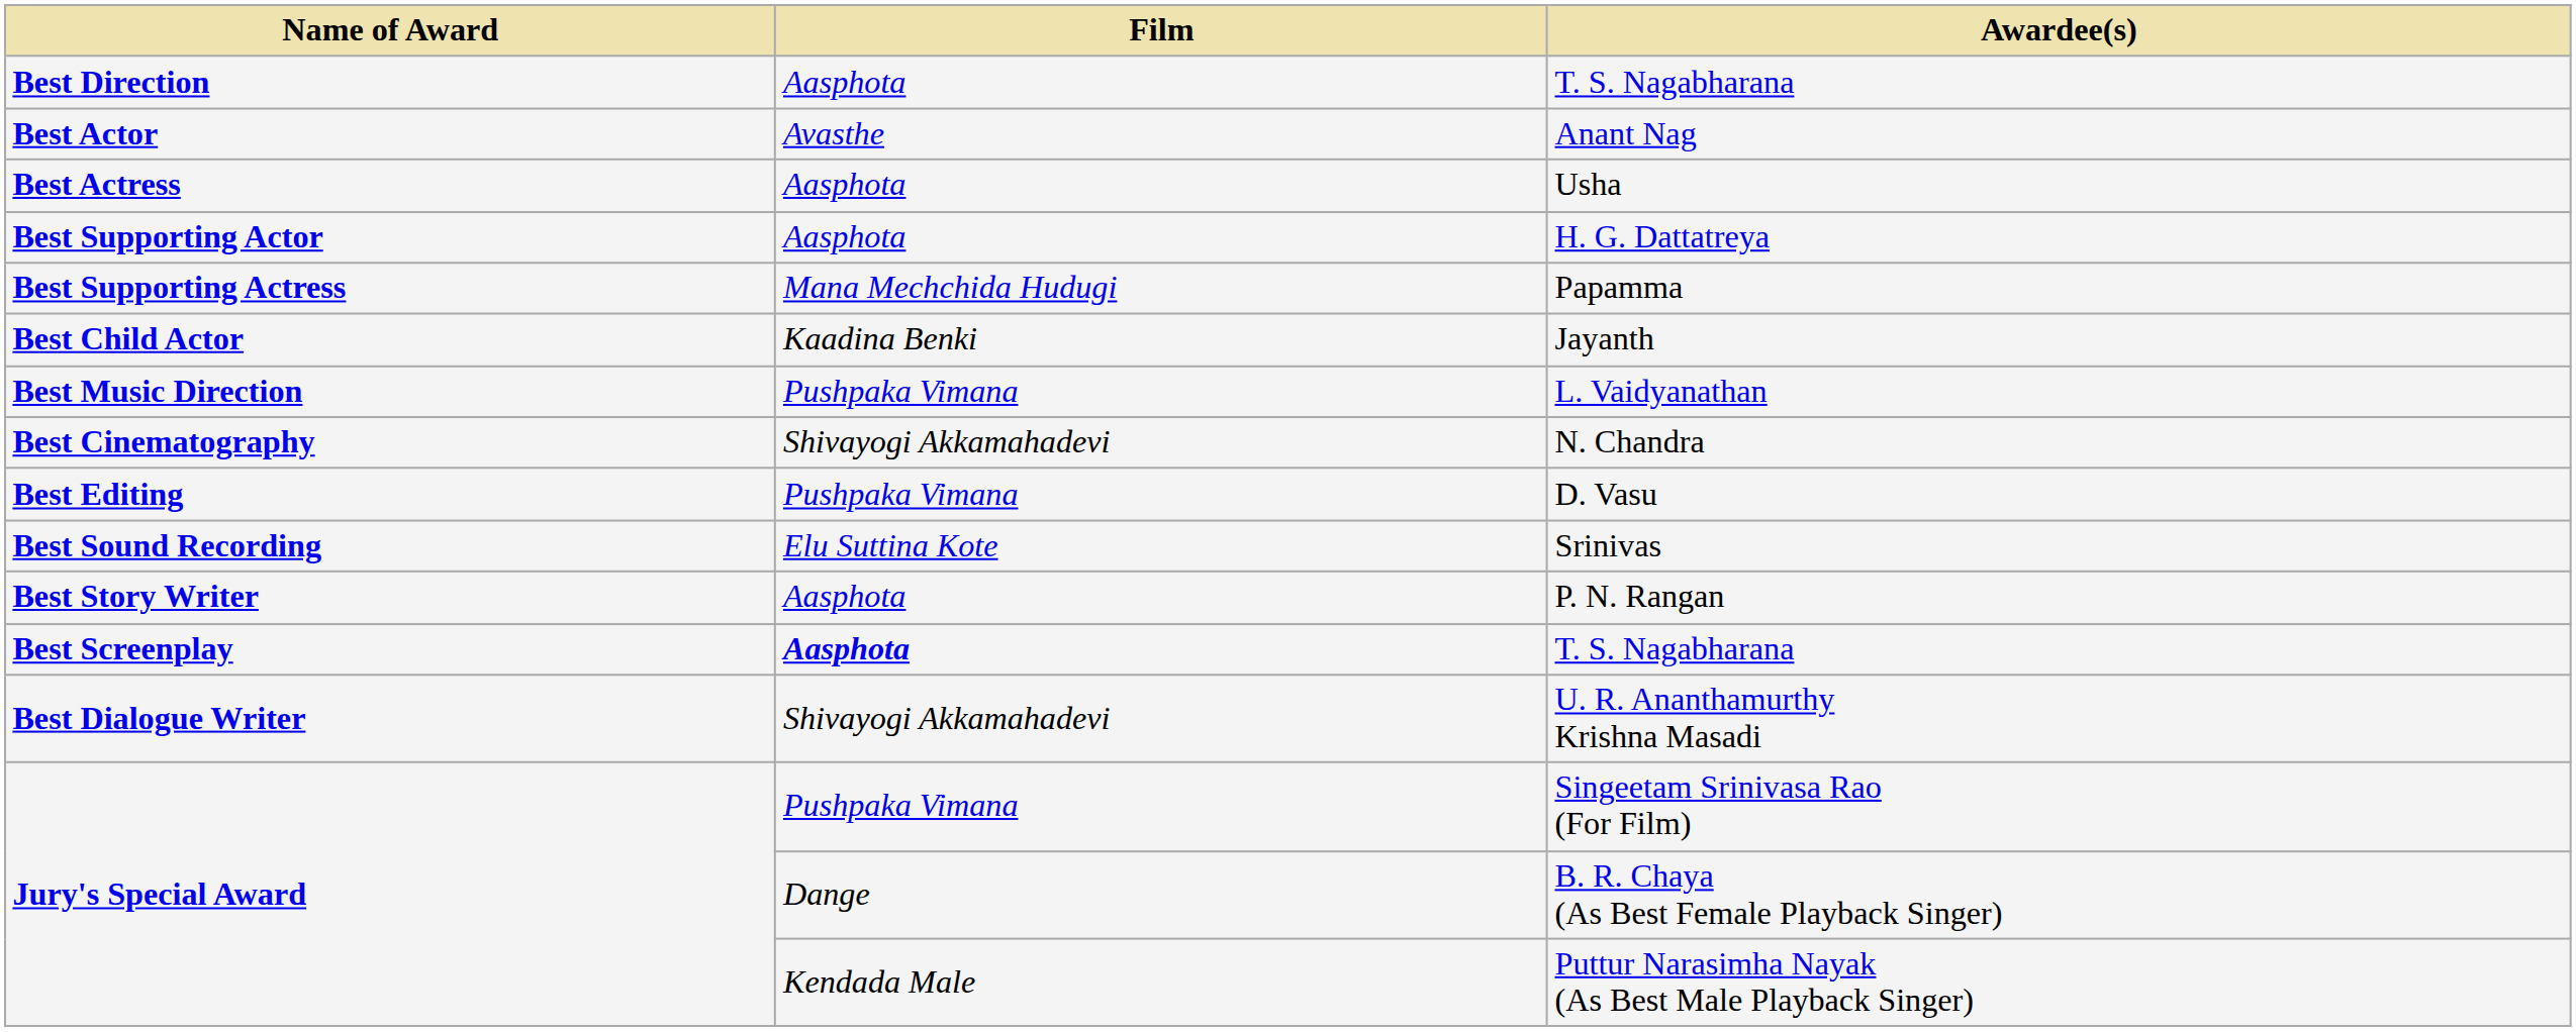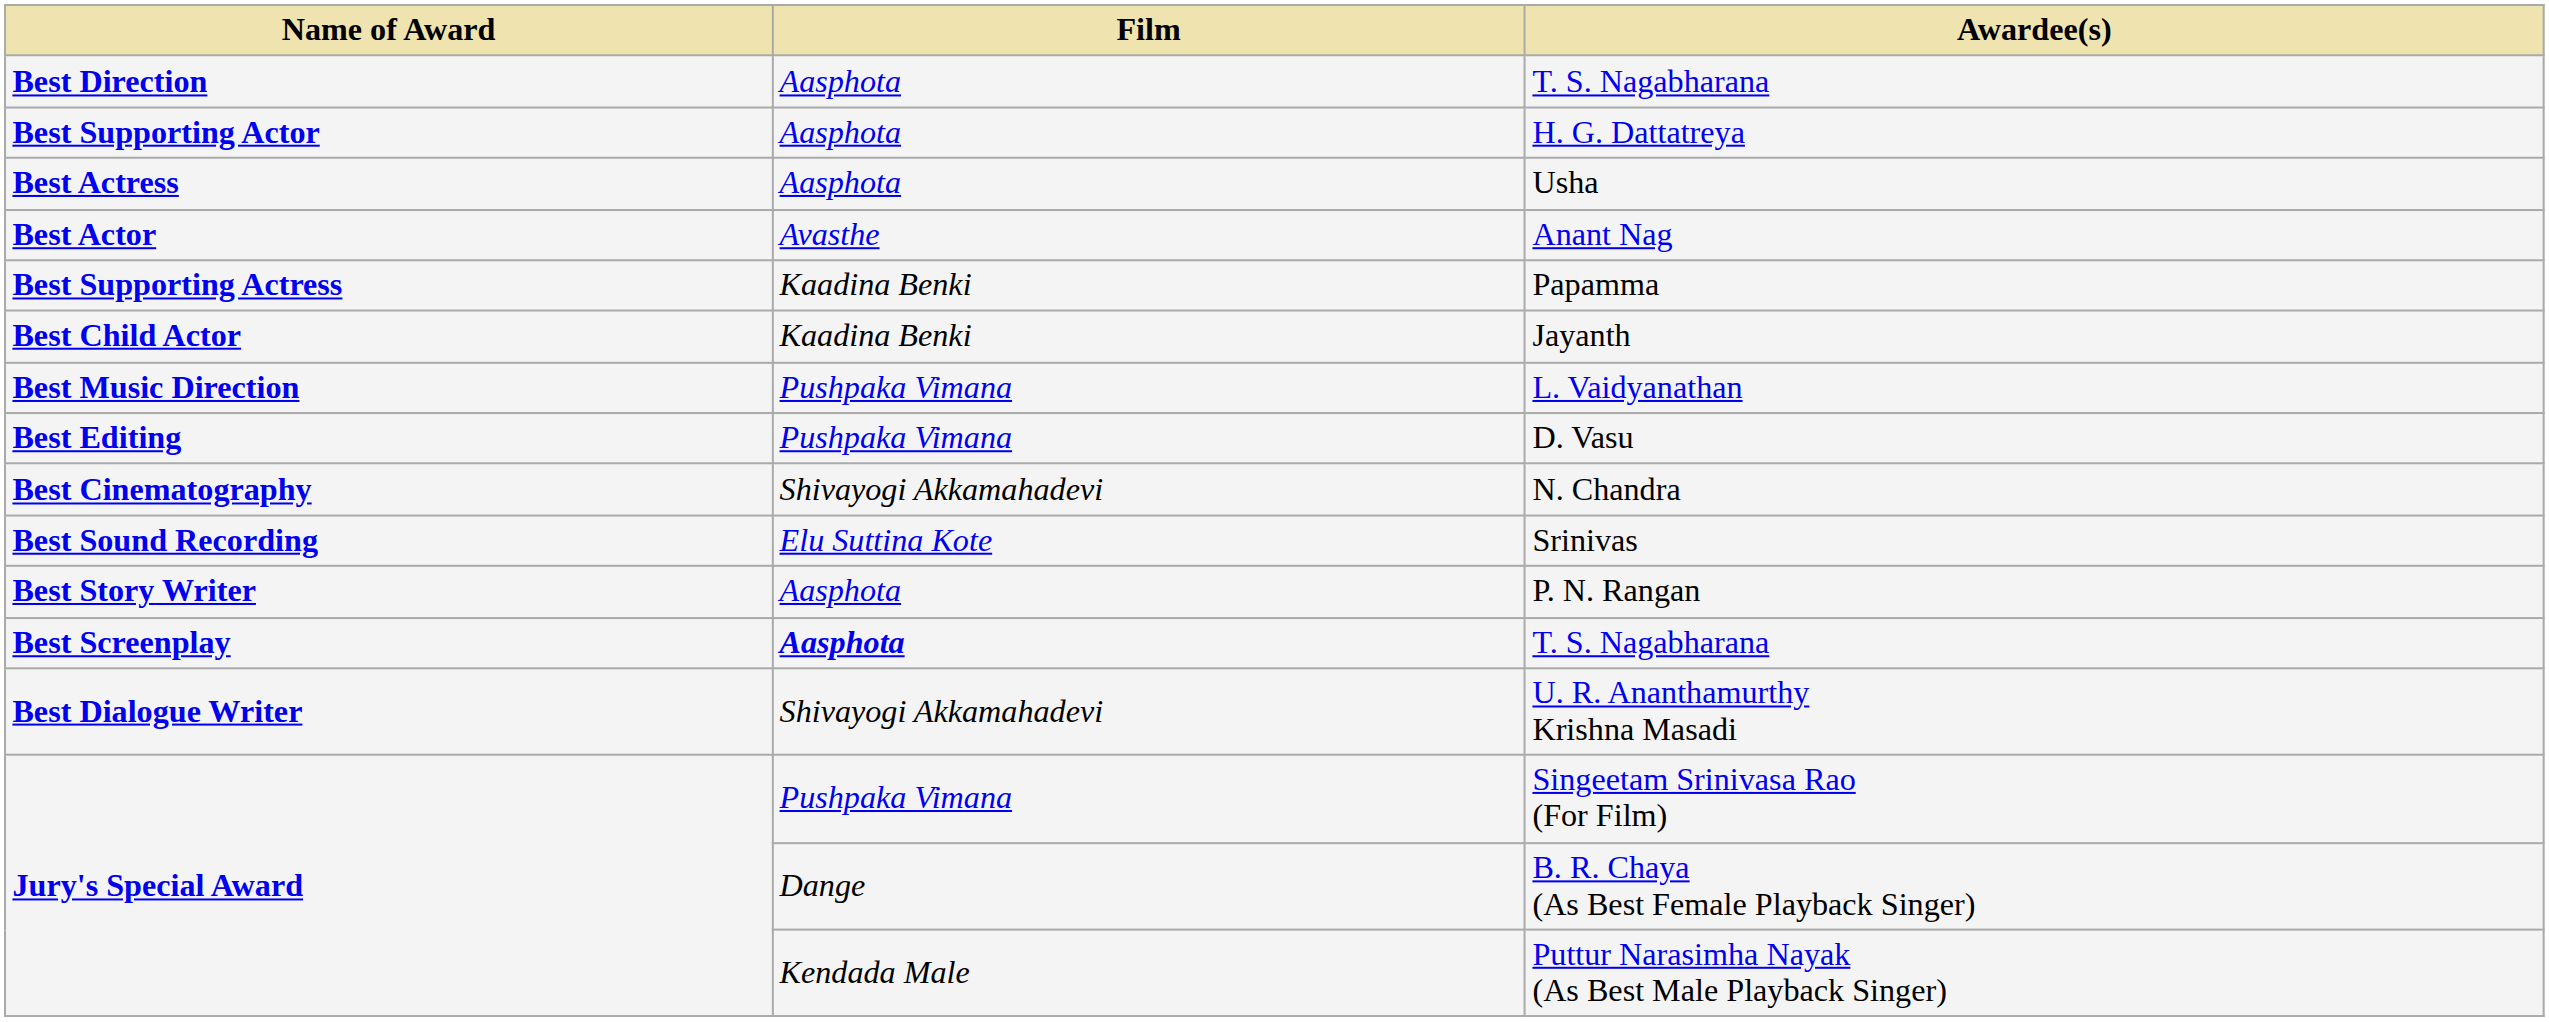rows swapped: Anant Nag <-> H. G. Dattatreya
Papamma | Film: Mana Mechchida Hudugi -> Kaadina Benki
rows swapped: N. Chandra <-> D. Vasu
